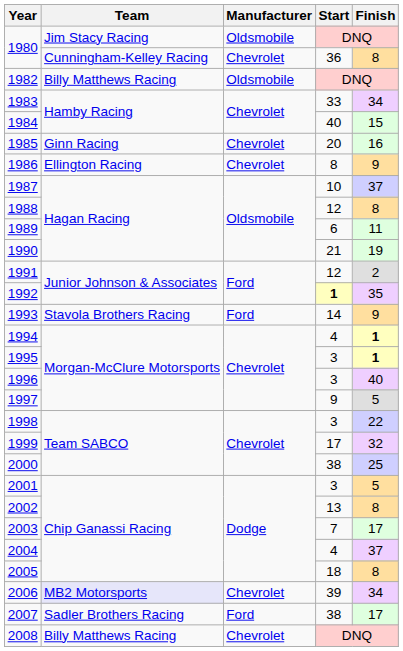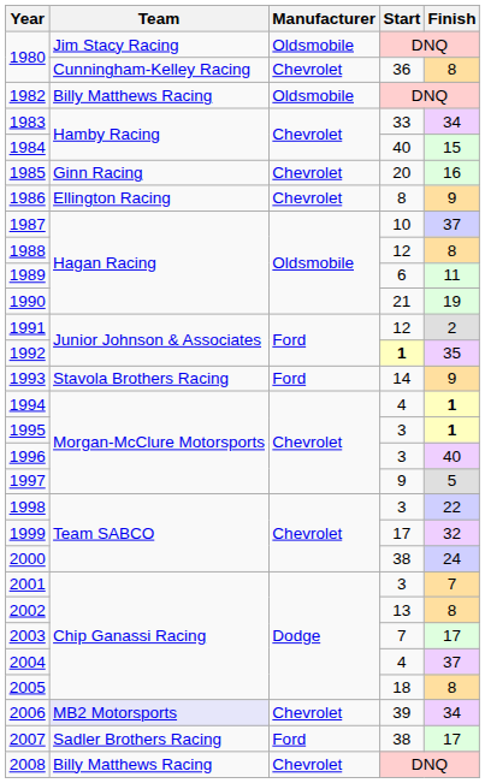2000 | Finish: 25 -> 24
2001 | Finish: 5 -> 7
